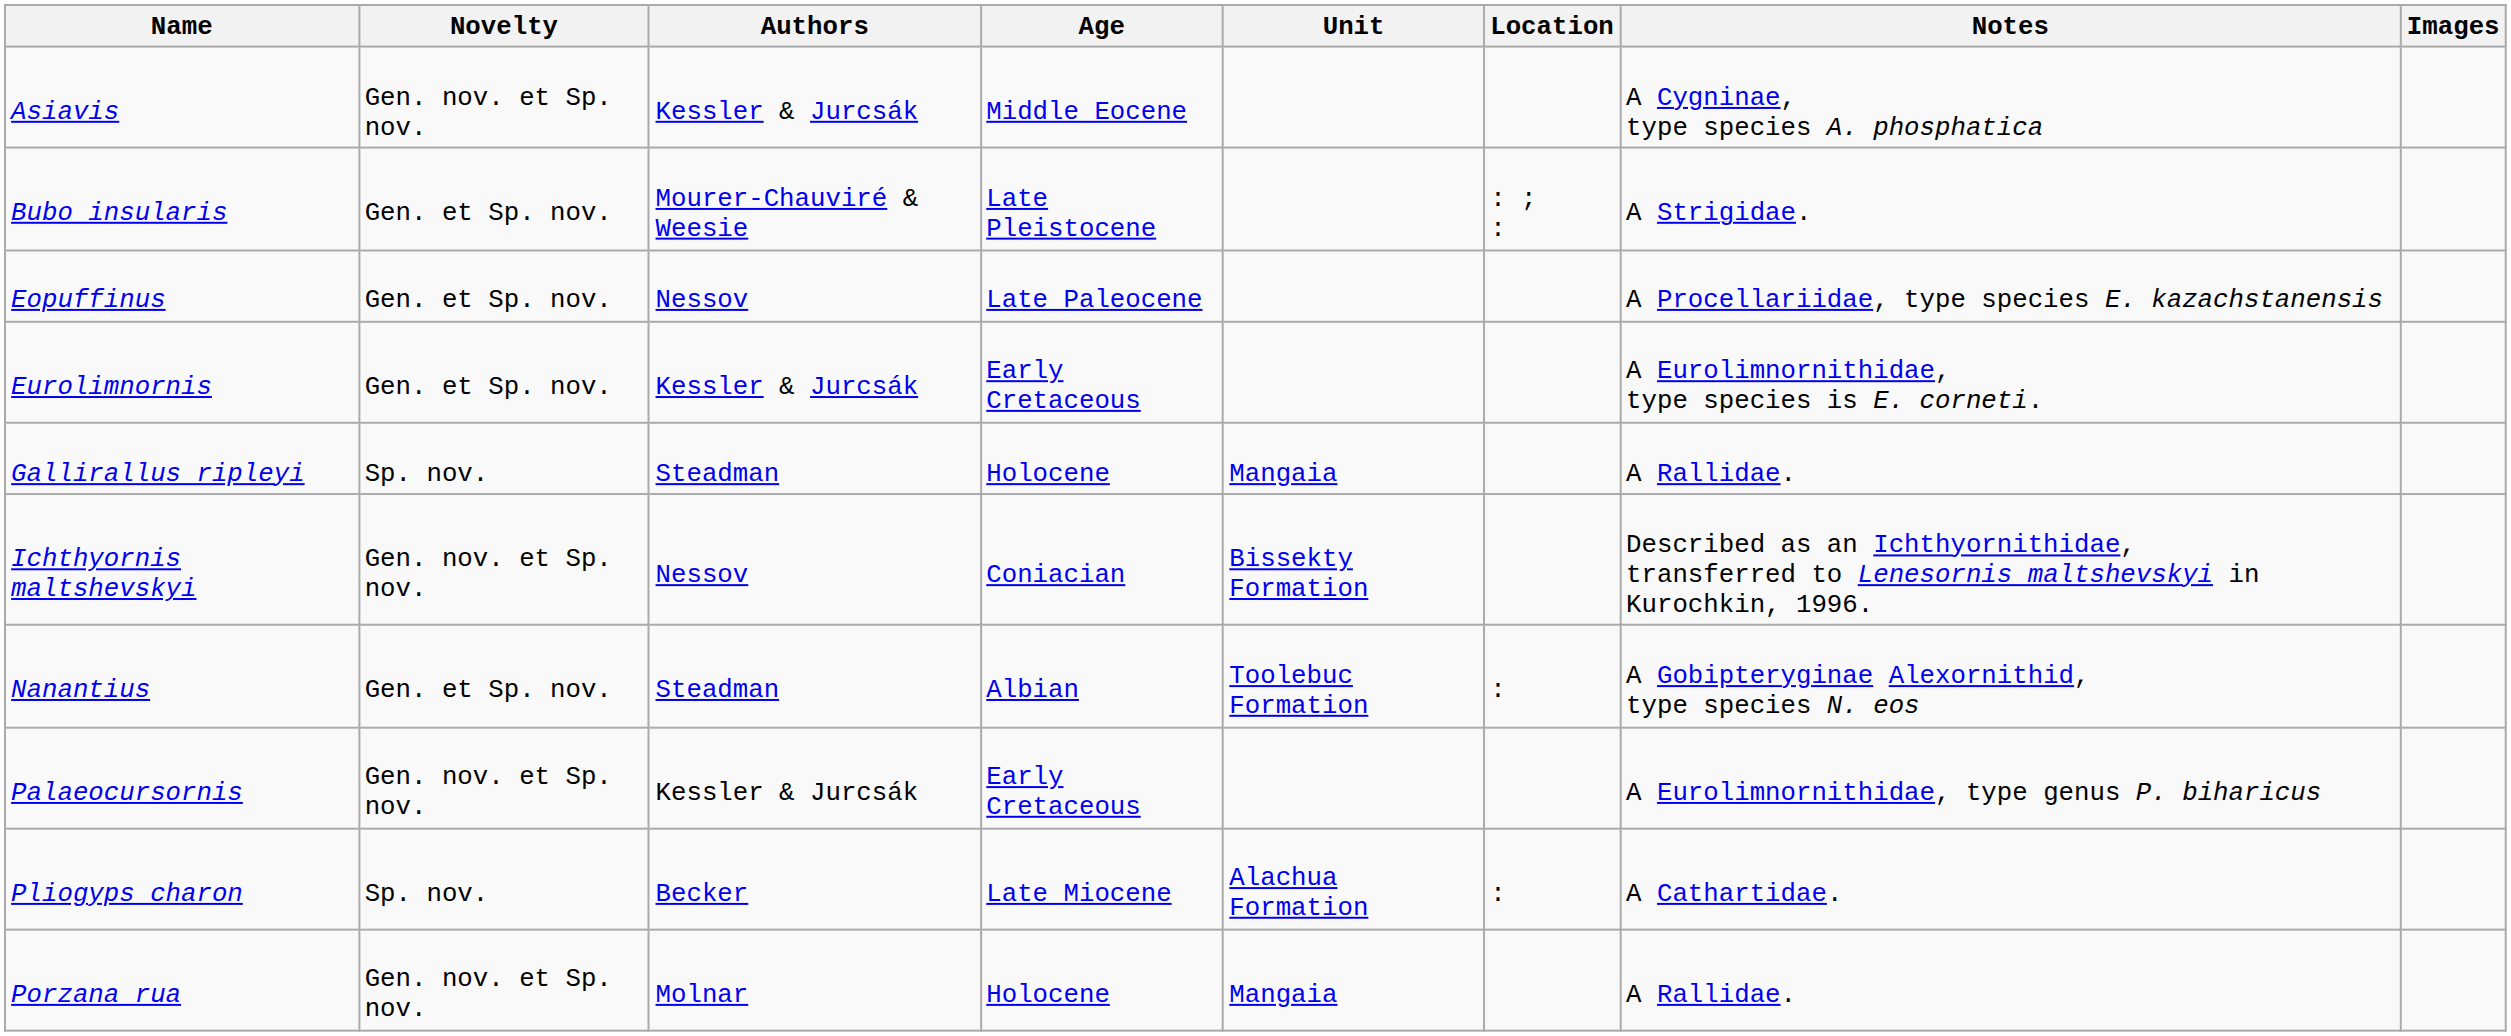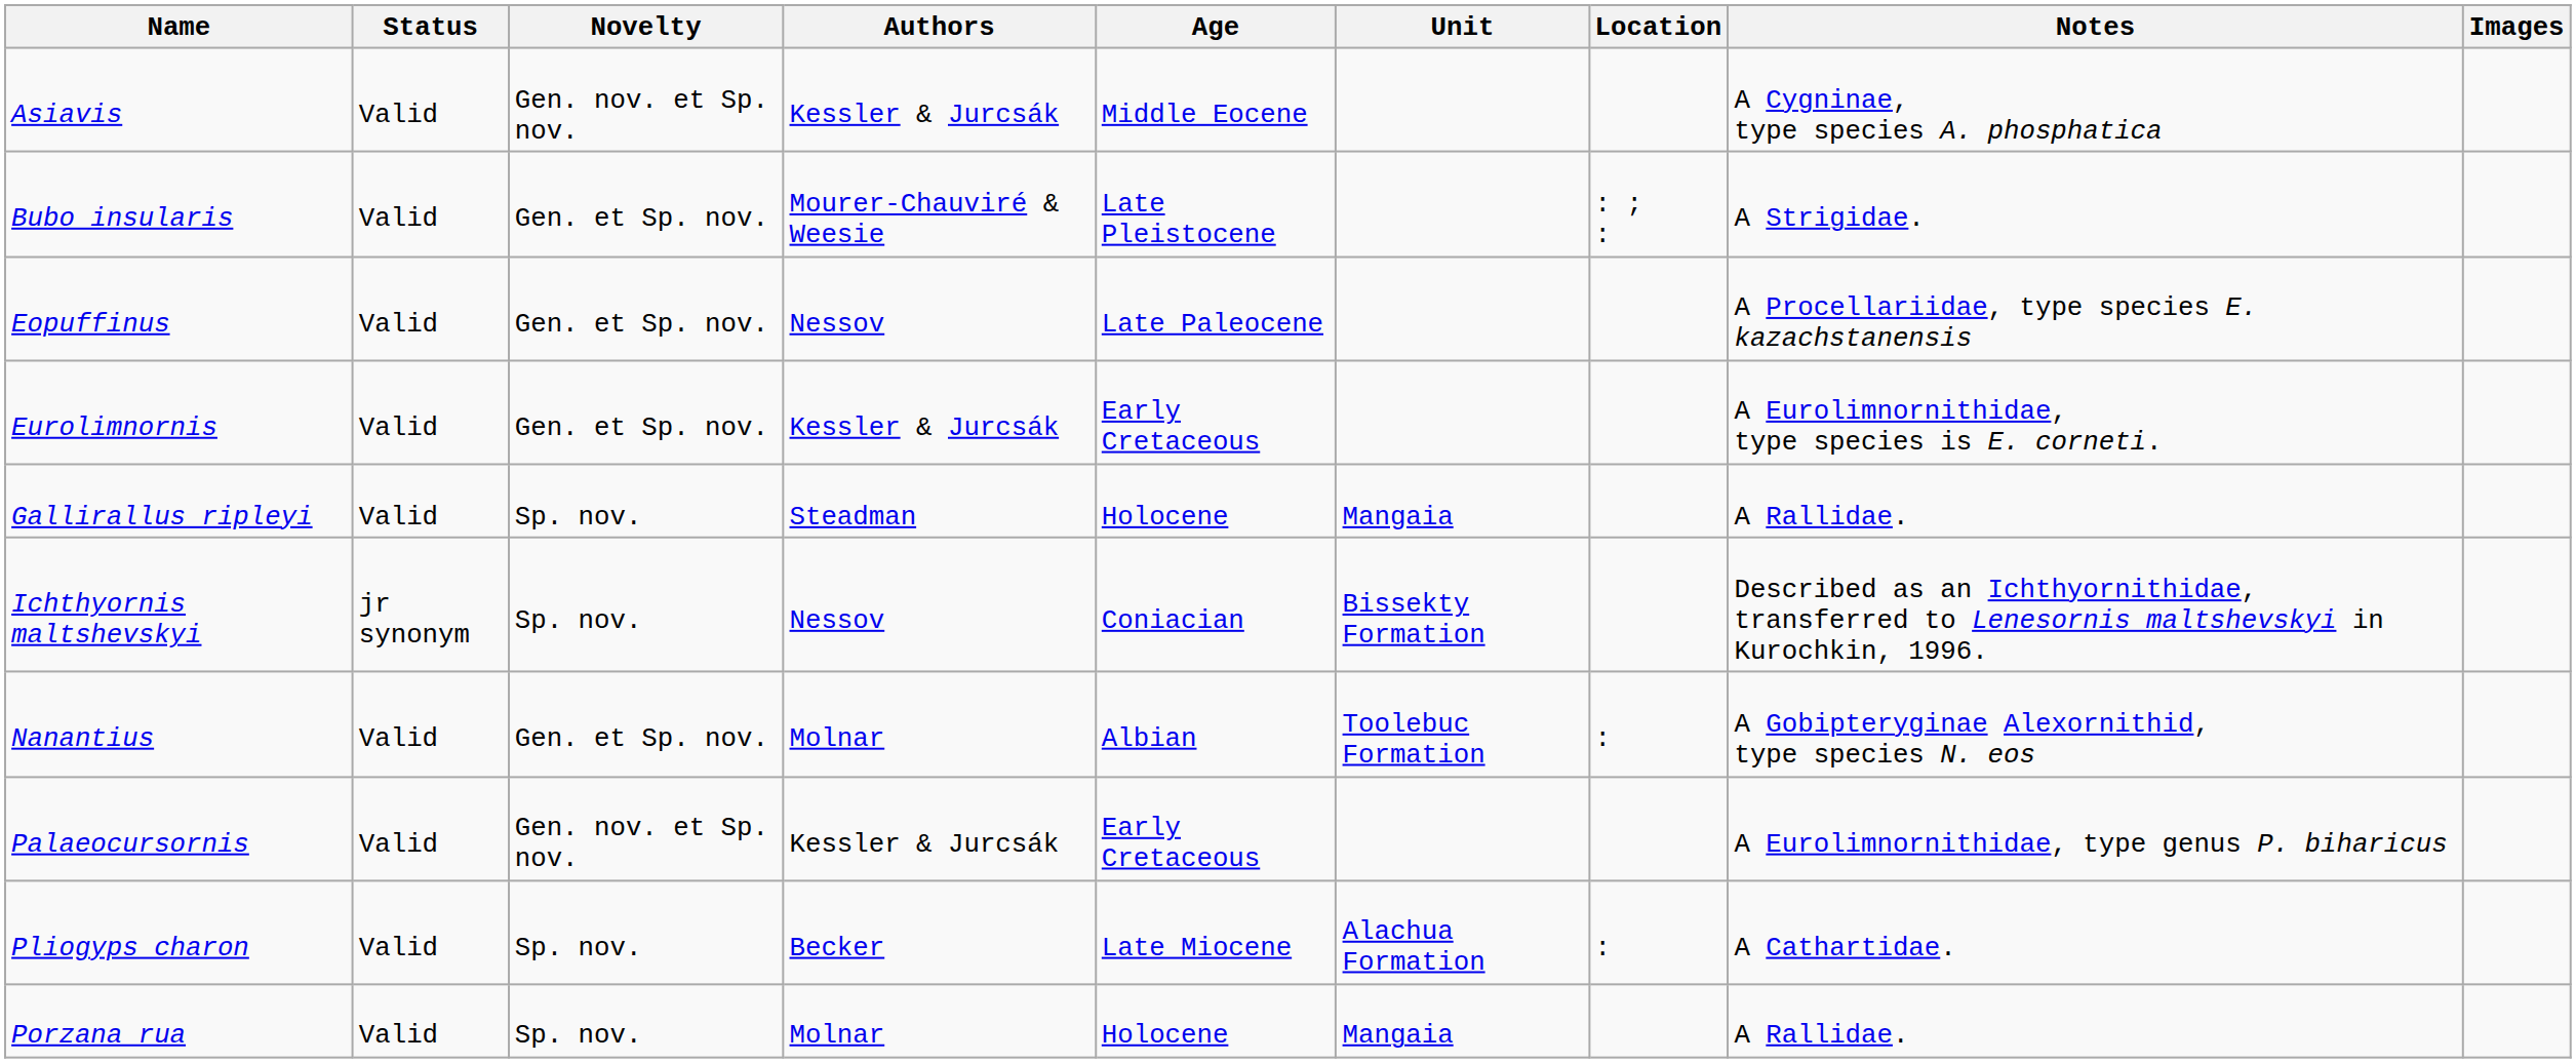+ column: Status | Valid | Valid | Valid | Valid | Valid | jr synonym | Valid | Valid | Valid | Valid
Ichthyornis maltshevskyi | Novelty: Gen. nov. et Sp. nov. -> Sp. nov.
Nanantius | Authors: Steadman -> Molnar
Porzana rua | Novelty: Gen. nov. et Sp. nov. -> Sp. nov.
